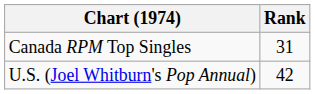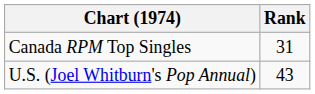U.S. (Joel Whitburn's Pop Annual) | Rank: 42 -> 43
